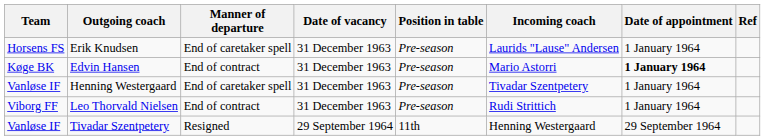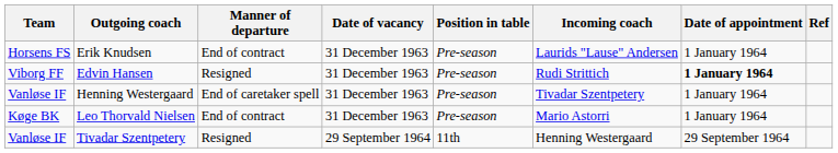Erik Knudsen | Manner of departure: End of caretaker spell -> End of contract
Edvin Hansen | Team: Køge BK -> Viborg FF
Edvin Hansen | Manner of departure: End of contract -> Resigned
Edvin Hansen | Incoming coach: Mario Astorri -> Rudi Strittich
Leo Thorvald Nielsen | Team: Viborg FF -> Køge BK
Leo Thorvald Nielsen | Incoming coach: Rudi Strittich -> Mario Astorri
